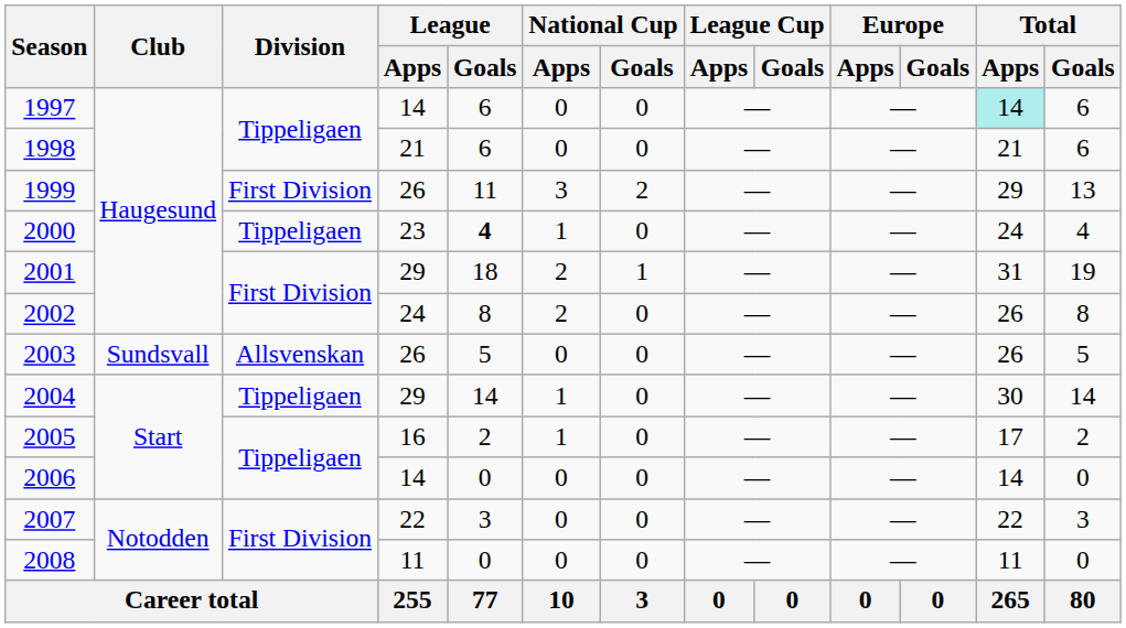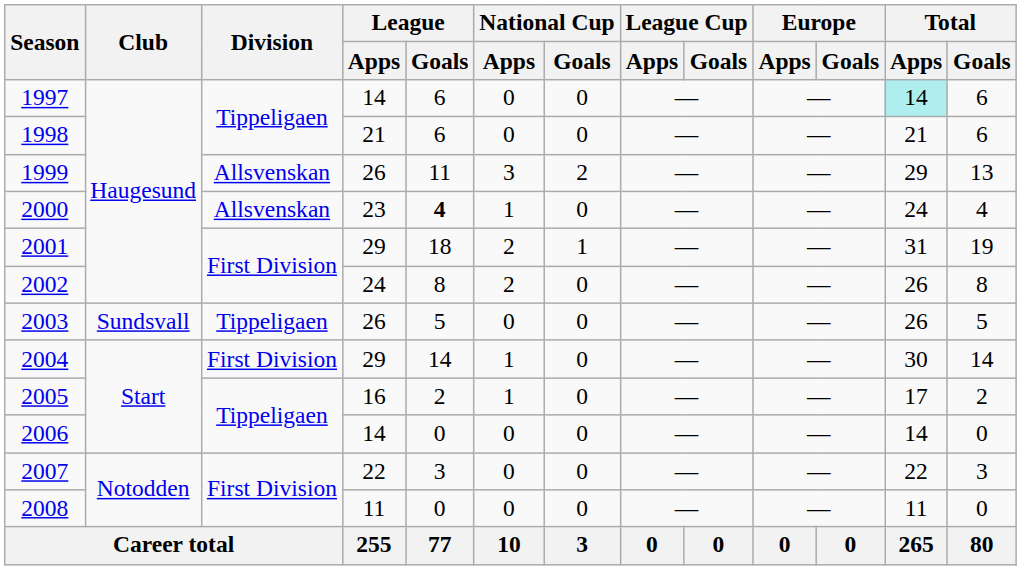1999 | Division: First Division -> Allsvenskan
2000 | Division: Tippeligaen -> Allsvenskan
2003 | Division: Allsvenskan -> Tippeligaen
2004 | Division: Tippeligaen -> First Division
